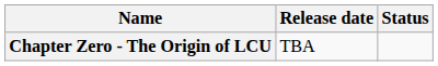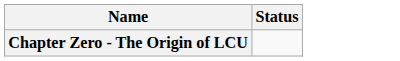- column: Release date | TBA
